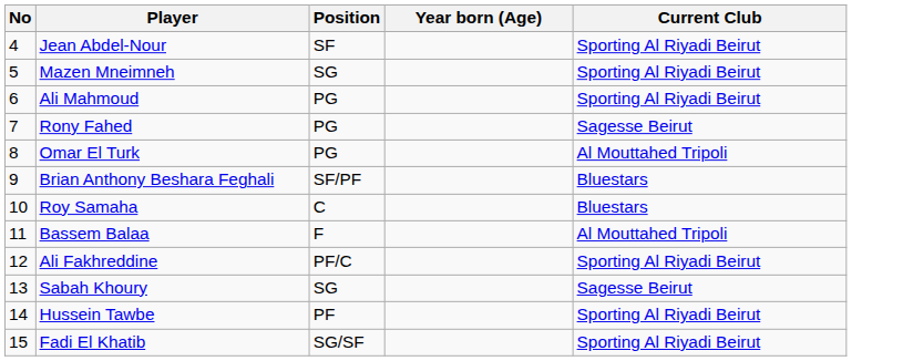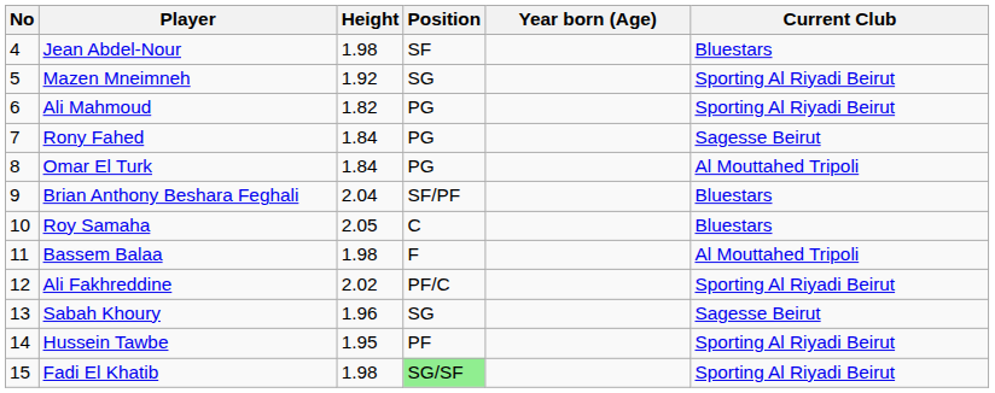+ column: Height | 1.98 | 1.92 | 1.82 | 1.84 | 1.84 | 2.04 | 2.05 | 1.98 | 2.02 | 1.96 | 1.95 | 1.98
Jean Abdel-Nour | Current Club: Sporting Al Riyadi Beirut -> Bluestars
Fadi El Khatib | Position: no background -> lightgreen background
